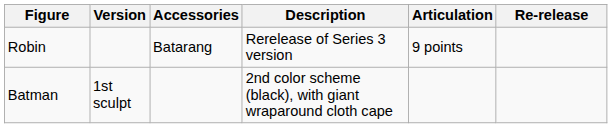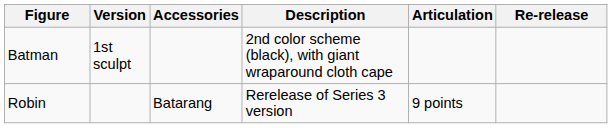rows swapped: Batman <-> Robin
